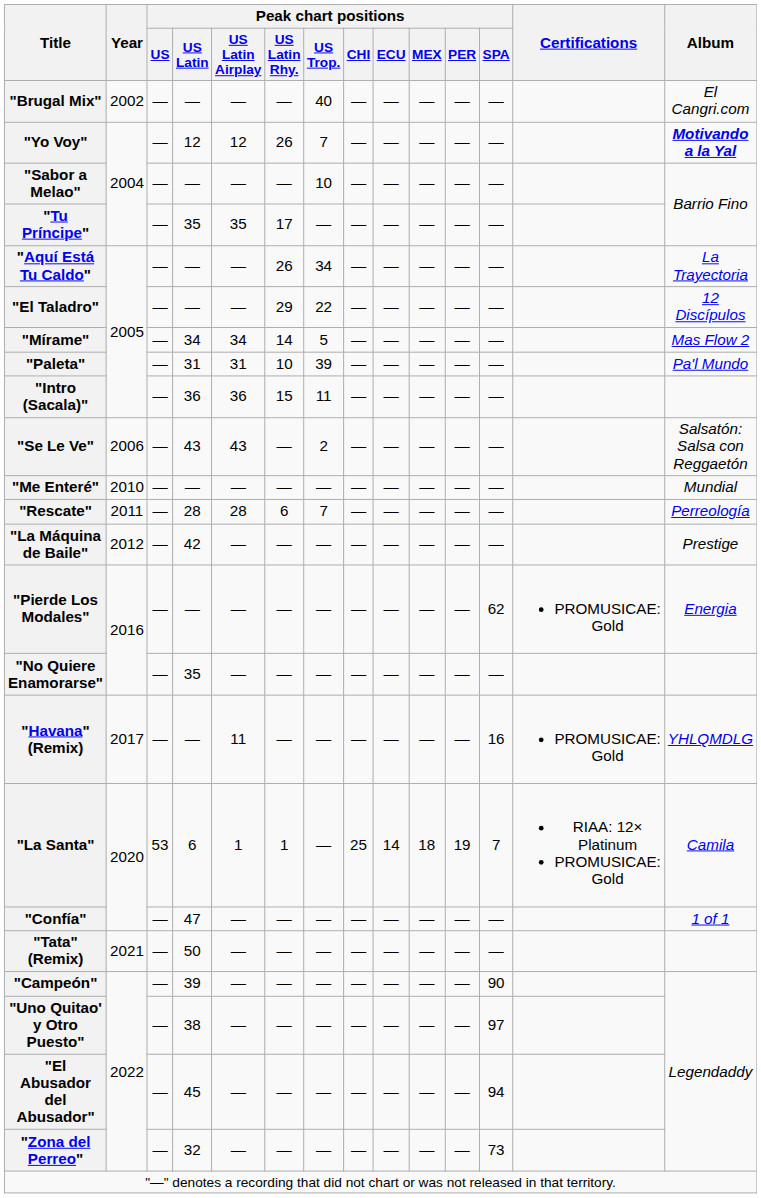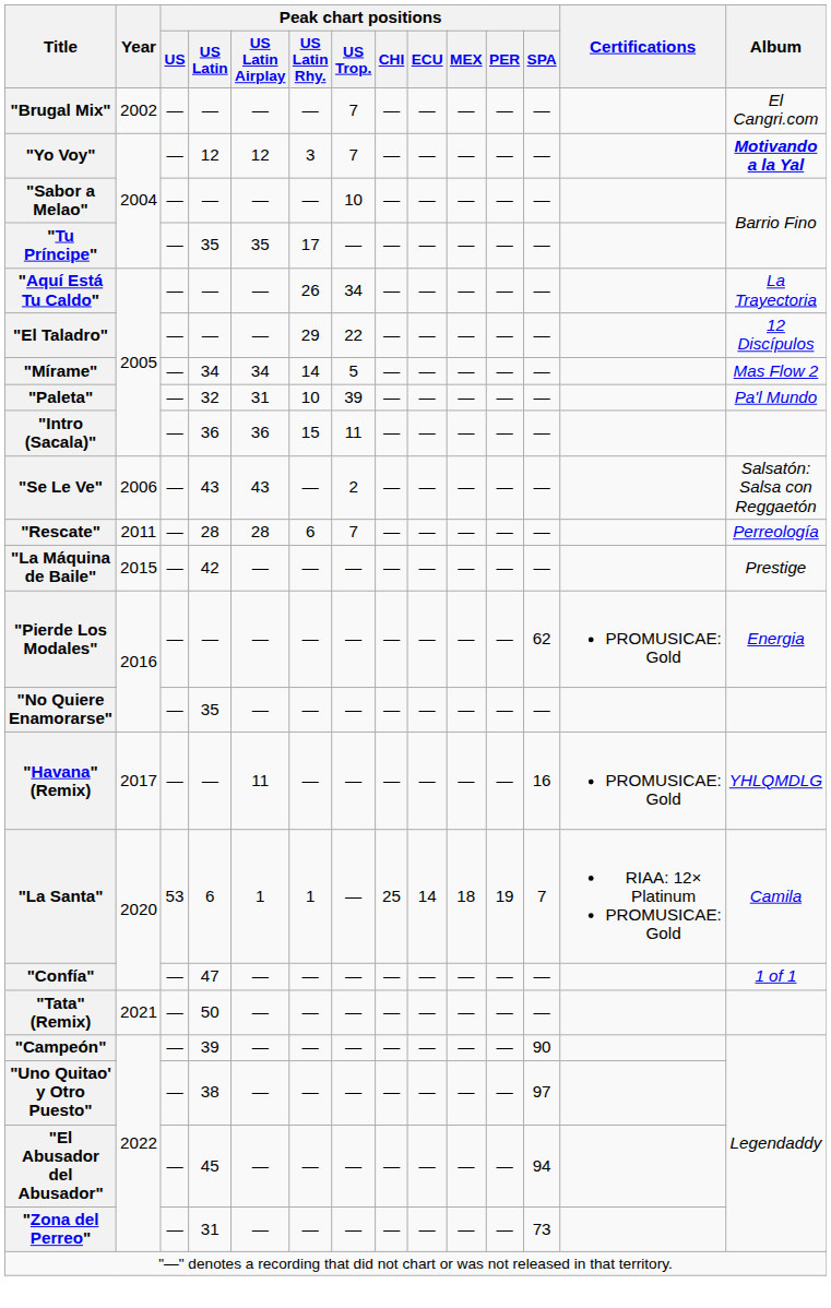"Brugal Mix" | Peak chart positions / US Trop.: 40 -> 7
"Yo Voy" | Peak chart positions / US Latin Rhy.: 26 -> 3
"Paleta" | Peak chart positions / US Latin: 31 -> 32
- row: "Me Enteré" | 2010 | — | — | — | — | — | — | — | — | — | — | Mundial
"La Máquina de Baile" | Year: 2012 -> 2015
"Zona del Perreo" | Peak chart positions / US Latin: 32 -> 31
